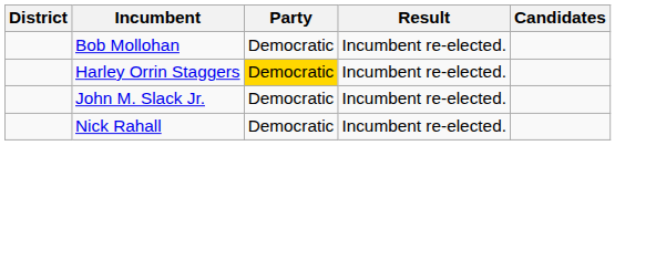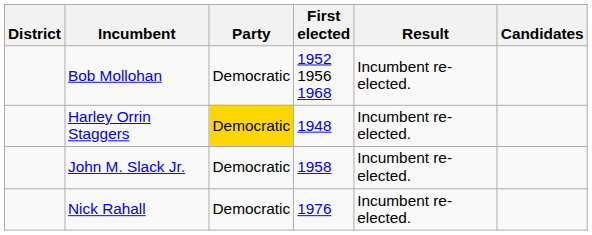+ column: First elected | 1952 1956 1968 | 1948 | 1958 | 1976
